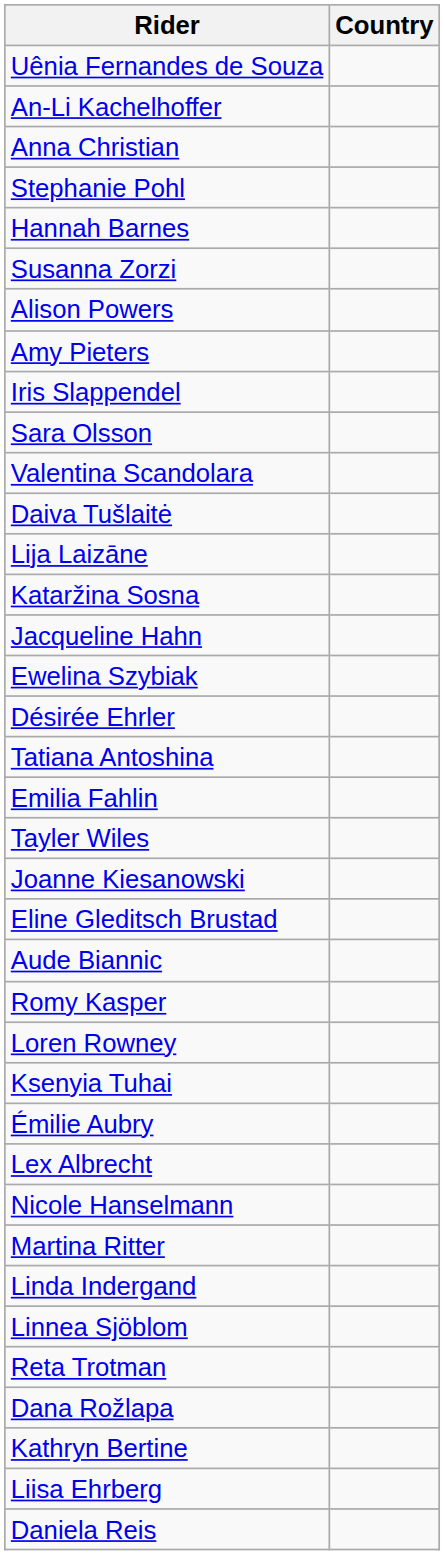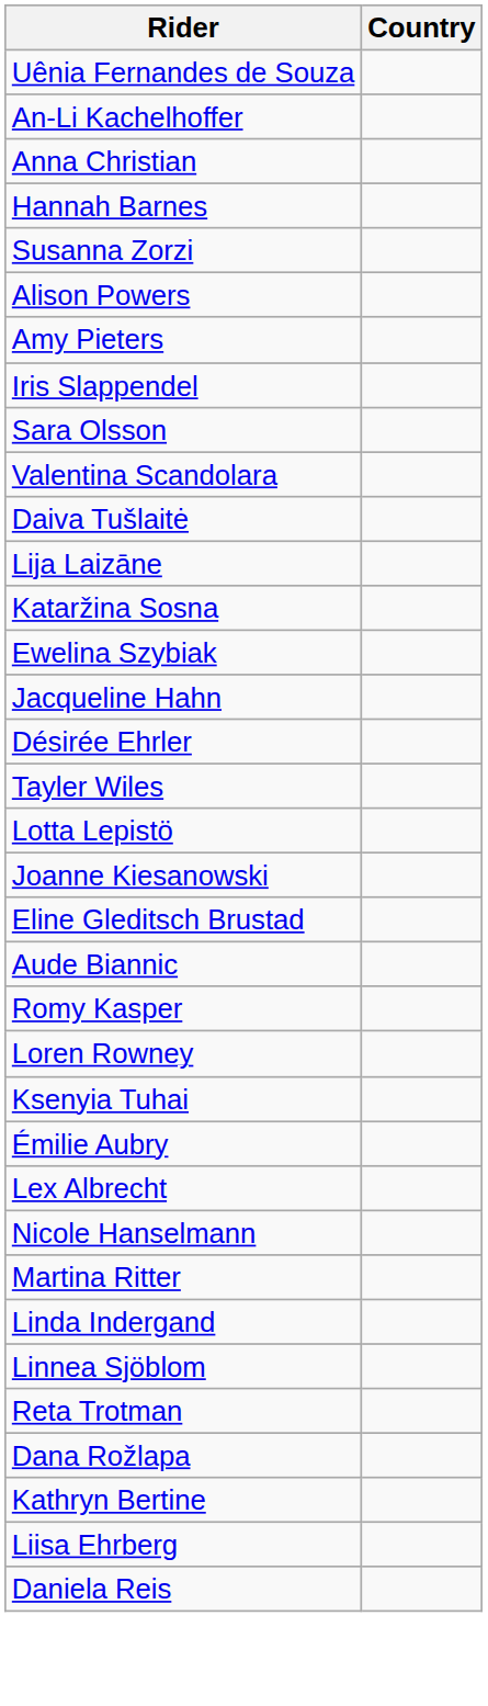- row: Stephanie Pohl
rows swapped: Jacqueline Hahn <-> Ewelina Szybiak
- row: Tatiana Antoshina
- row: Emilia Fahlin
+ row: Lotta Lepistö
